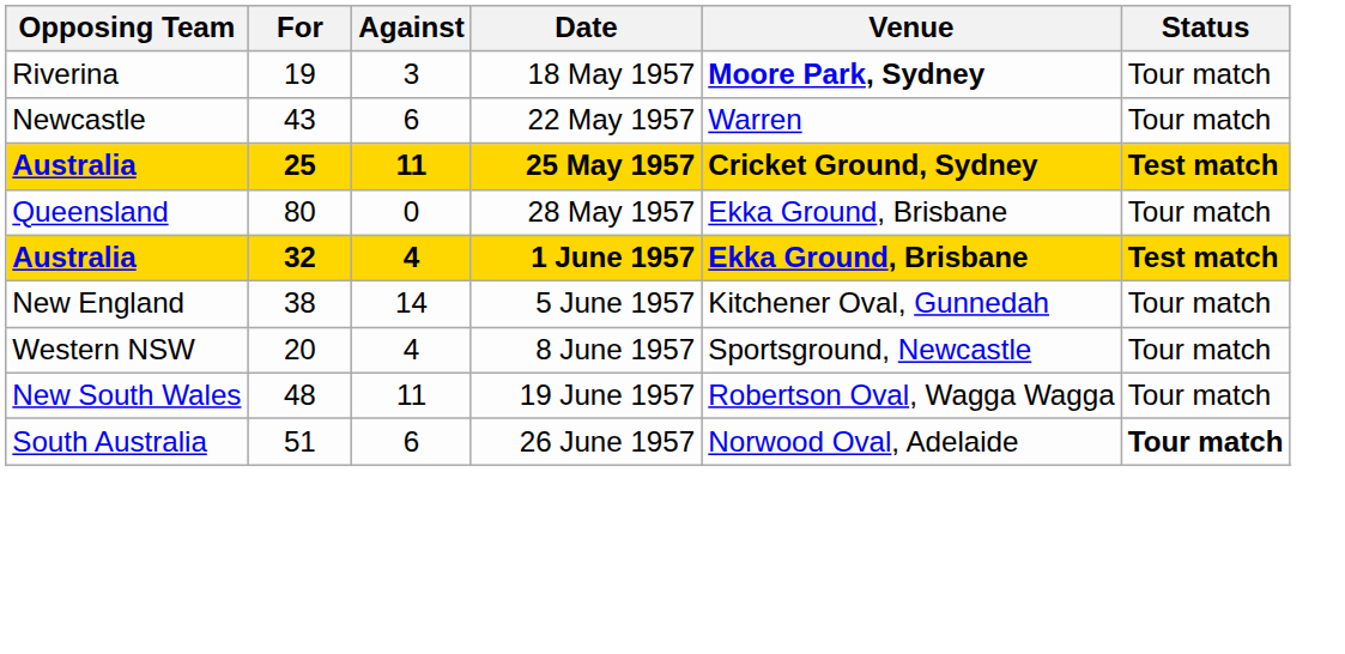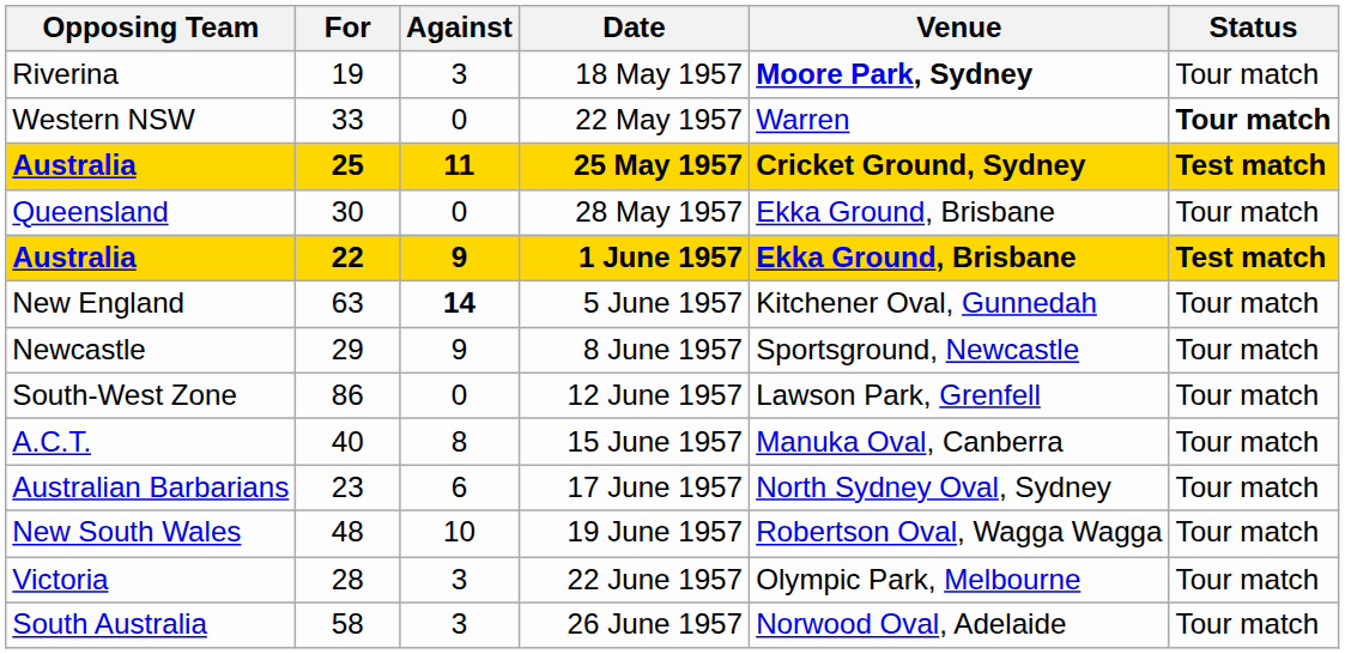22 May 1957 | Opposing Team: Newcastle -> Western NSW
22 May 1957 | For: 43 -> 33
22 May 1957 | Against: 6 -> 0
22 May 1957 | Status: normal -> bold
28 May 1957 | For: 80 -> 30
1 June 1957 | For: 32 -> 22
1 June 1957 | Against: 4 -> 9
5 June 1957 | For: 38 -> 63
5 June 1957 | Against: normal -> bold
8 June 1957 | Opposing Team: Western NSW -> Newcastle
8 June 1957 | For: 20 -> 29
8 June 1957 | Against: 4 -> 9
+ row: South-West Zone | 86 | 0 | 12 June 1957 | Lawson Park, Grenfell | Tour match
+ row: A.C.T. | 40 | 8 | 15 June 1957 | Manuka Oval, Canberra | Tour match
+ row: Australian Barbarians | 23 | 6 | 17 June 1957 | North Sydney Oval, Sydney | Tour match
19 June 1957 | Against: 11 -> 10
+ row: Victoria | 28 | 3 | 22 June 1957 | Olympic Park, Melbourne | Tour match
26 June 1957 | For: 51 -> 58
26 June 1957 | Against: 6 -> 3
26 June 1957 | Status: bold -> normal
